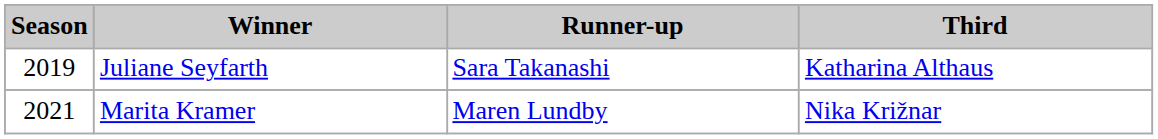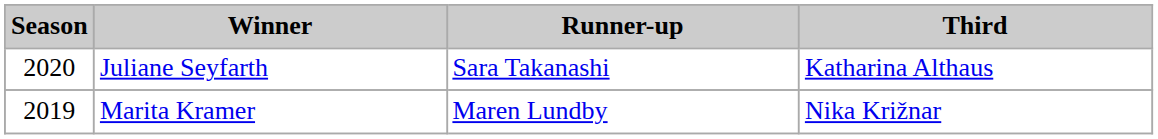Juliane Seyfarth | Season: 2019 -> 2020
Marita Kramer | Season: 2021 -> 2019
